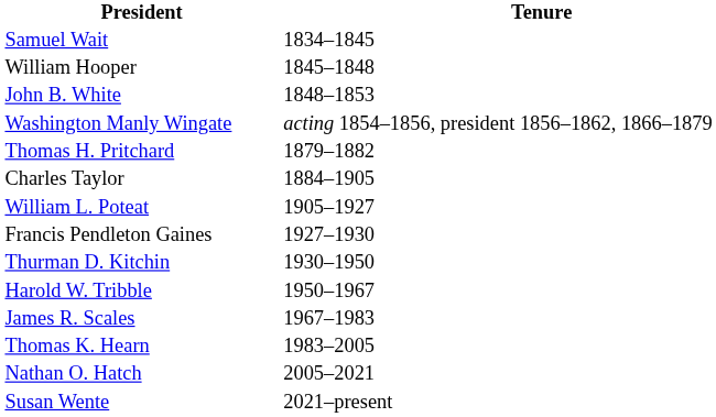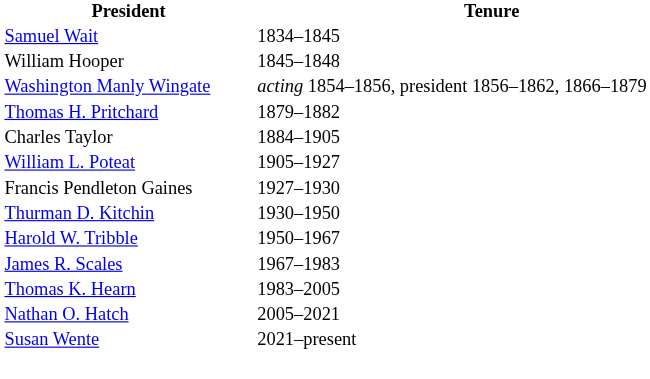- row: John B. White | 1848–1853
